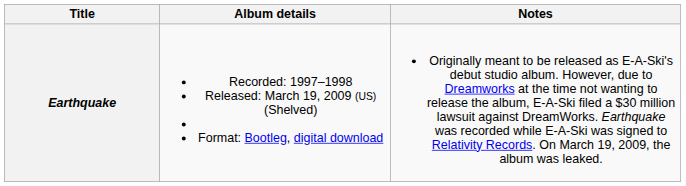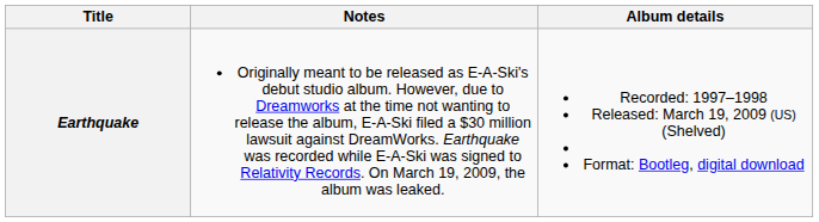columns swapped: Album details <-> Notes
